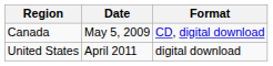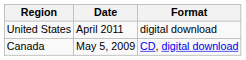rows swapped: Canada <-> United States
